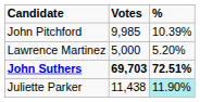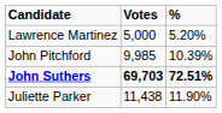rows swapped: Lawrence Martinez <-> John Pitchford
Juliette Parker | %: paleturquoise background -> no background
